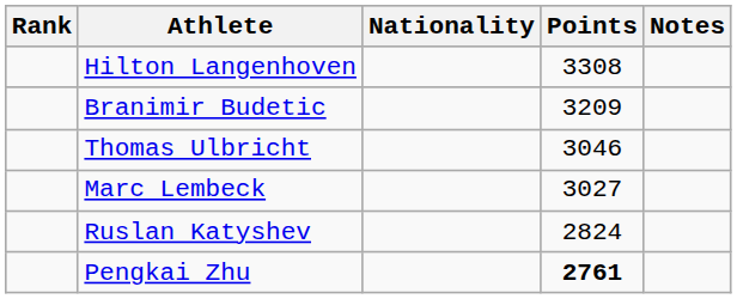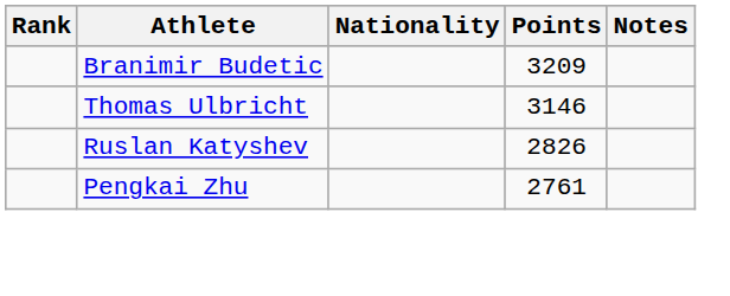- row: Hilton Langenhoven | 3308
Thomas Ulbricht | Points: 3046 -> 3146
- row: Marc Lembeck | 3027
Ruslan Katyshev | Points: 2824 -> 2826
Pengkai Zhu | Points: bold -> normal
